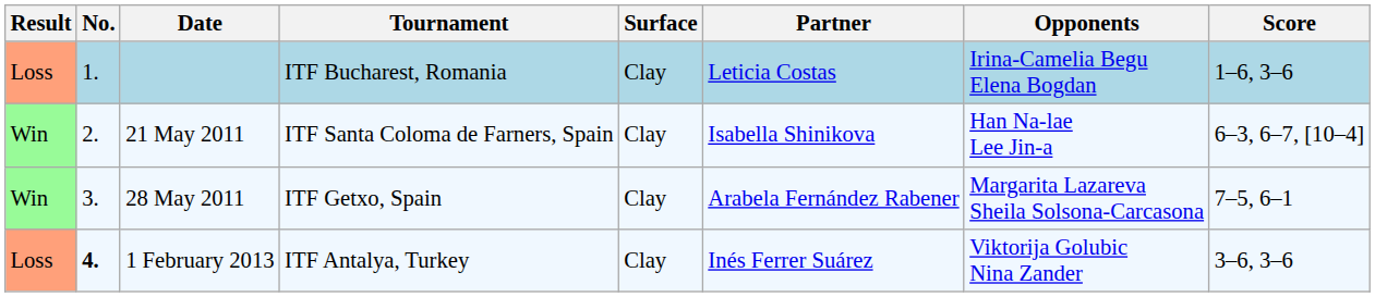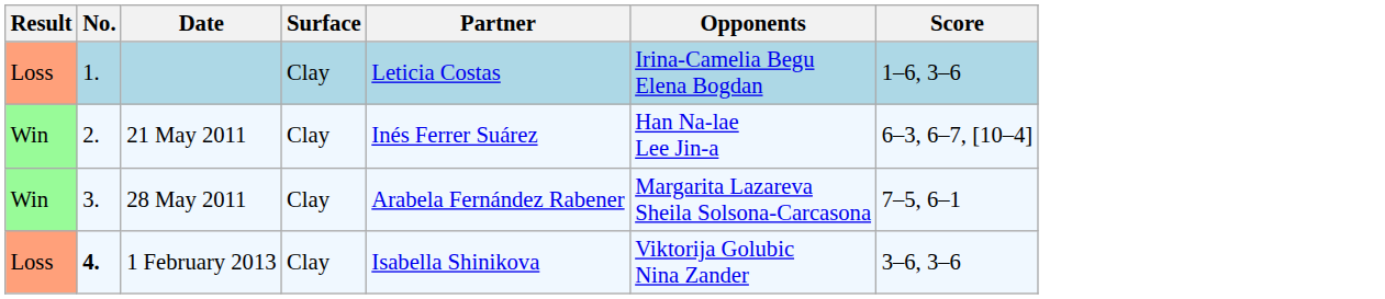- column: Tournament | ITF Bucharest, Romania | ITF Santa Coloma de Farners, Spain | ITF Getxo, Spain | ITF Antalya, Turkey
21 May 2011 | Partner: Isabella Shinikova -> Inés Ferrer Suárez
1 February 2013 | Partner: Inés Ferrer Suárez -> Isabella Shinikova
